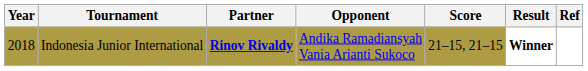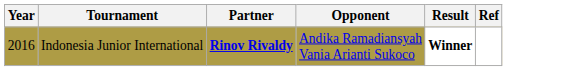- column: Score | 21–15, 21–15
Indonesia Junior International | Year: 2018 -> 2016
